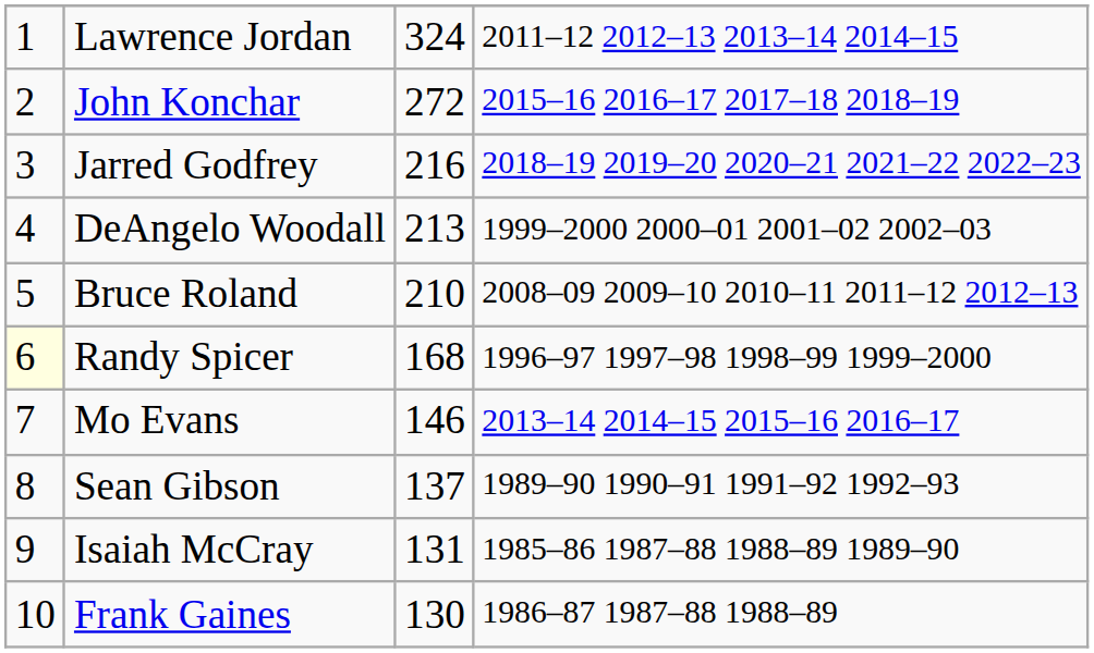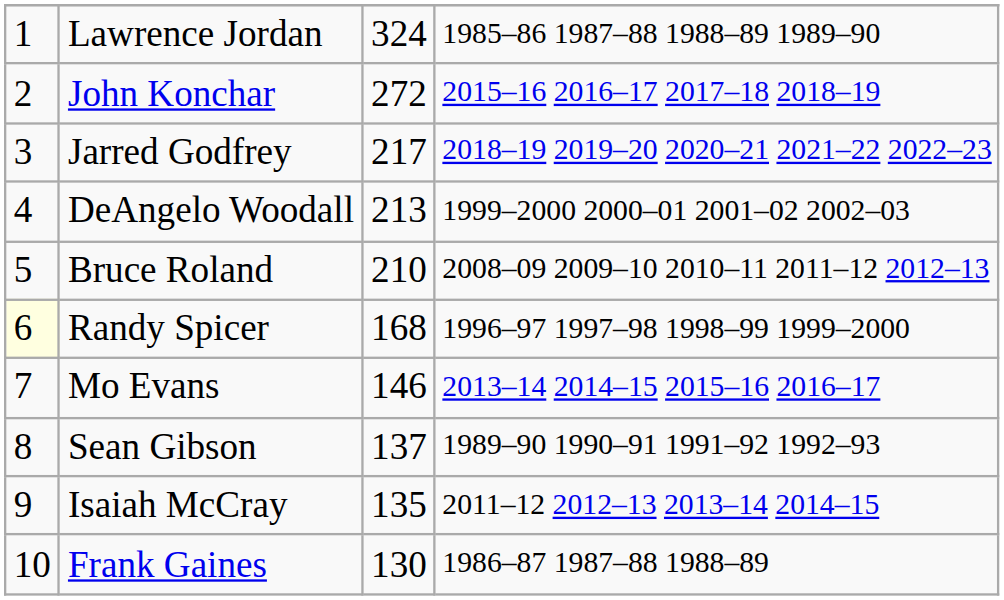Lawrence Jordan | column 4: 2011–12 2012–13 2013–14 2014–15 -> 1985–86 1987–88 1988–89 1989–90
Jarred Godfrey | column 3: 216 -> 217
Isaiah McCray | column 3: 131 -> 135
Isaiah McCray | column 4: 1985–86 1987–88 1988–89 1989–90 -> 2011–12 2012–13 2013–14 2014–15
